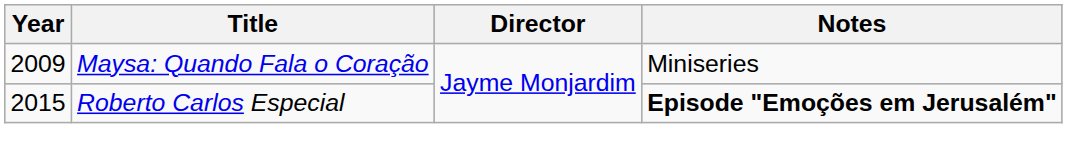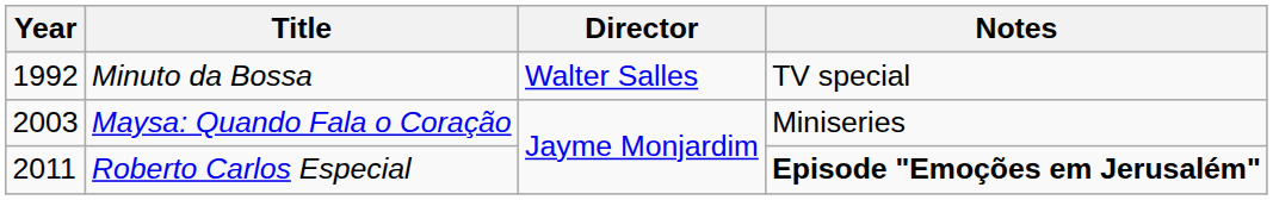+ row: 1992 | Minuto da Bossa | Walter Salles | TV special
Maysa: Quando Fala o Coração | Year: 2009 -> 2003
Roberto Carlos Especial | Year: 2015 -> 2011
